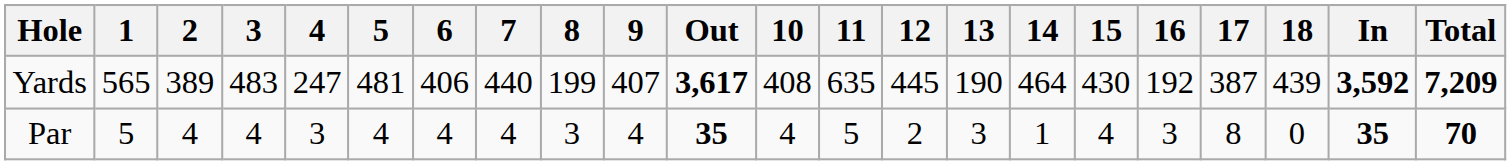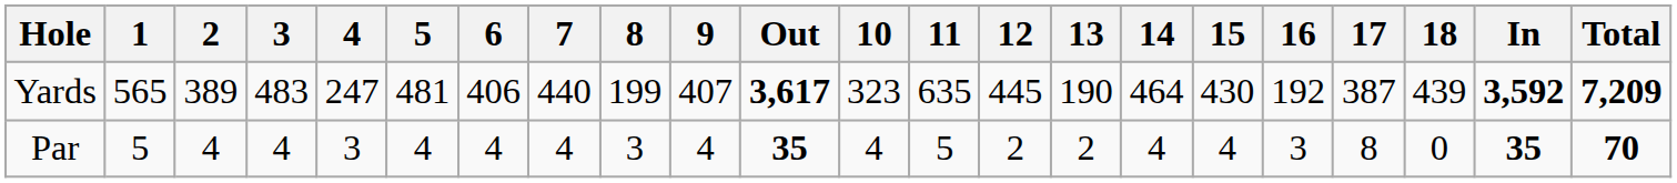Yards | 10: 408 -> 323
Par | 13: 3 -> 2
Par | 14: 1 -> 4
